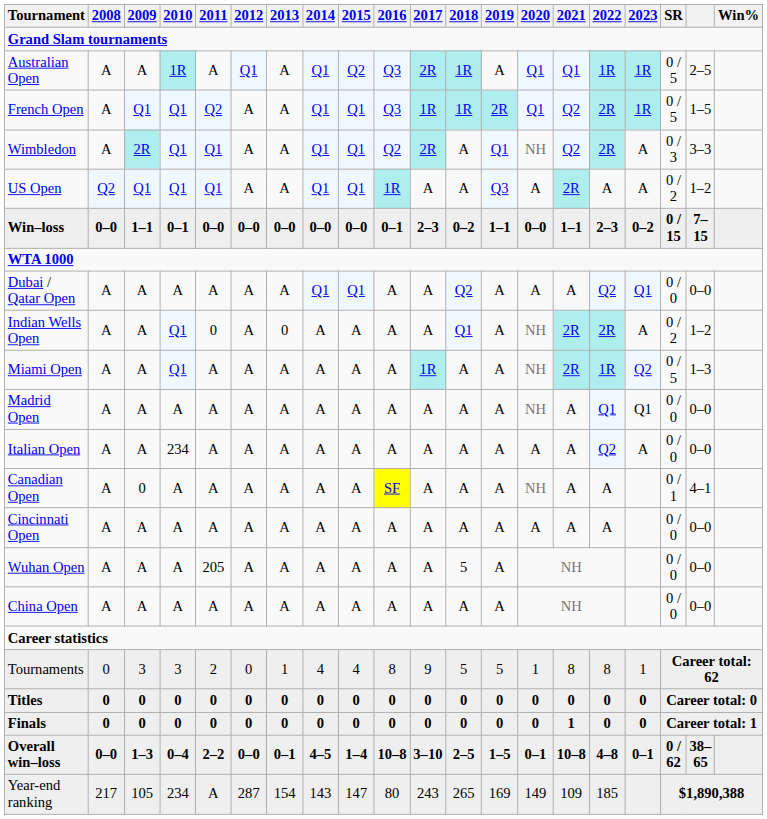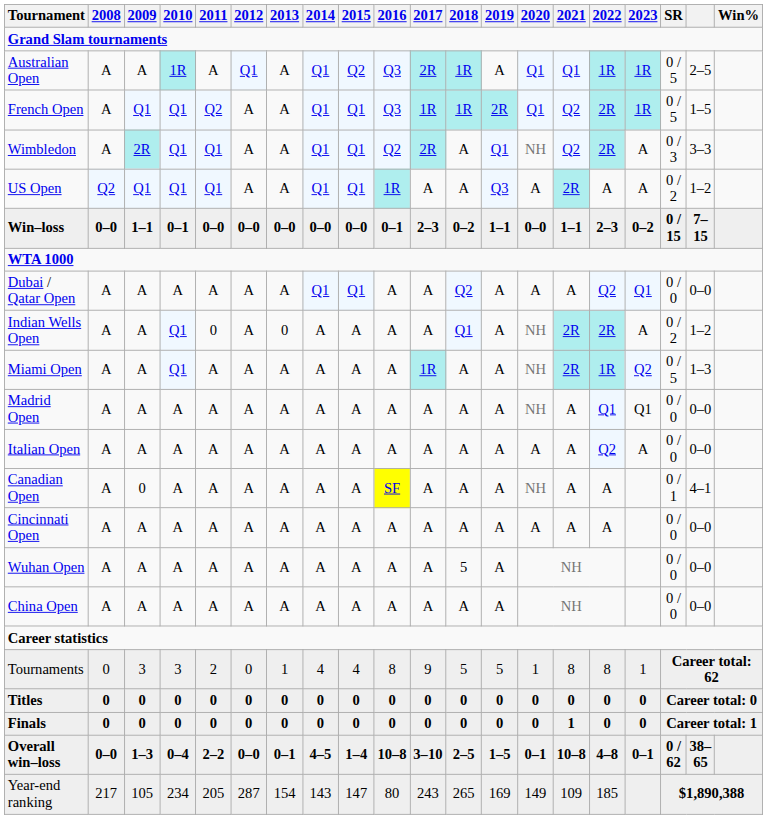Italian Open | 2010: 234 -> A
Wuhan Open | 2011: 205 -> A
Year-end ranking | 2011: A -> 205
